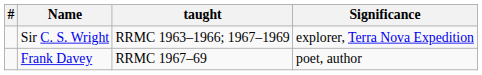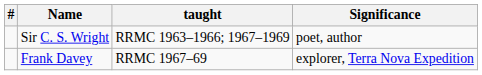Sir C. S. Wright | Significance: explorer, Terra Nova Expedition -> poet, author
Frank Davey | Significance: poet, author -> explorer, Terra Nova Expedition
